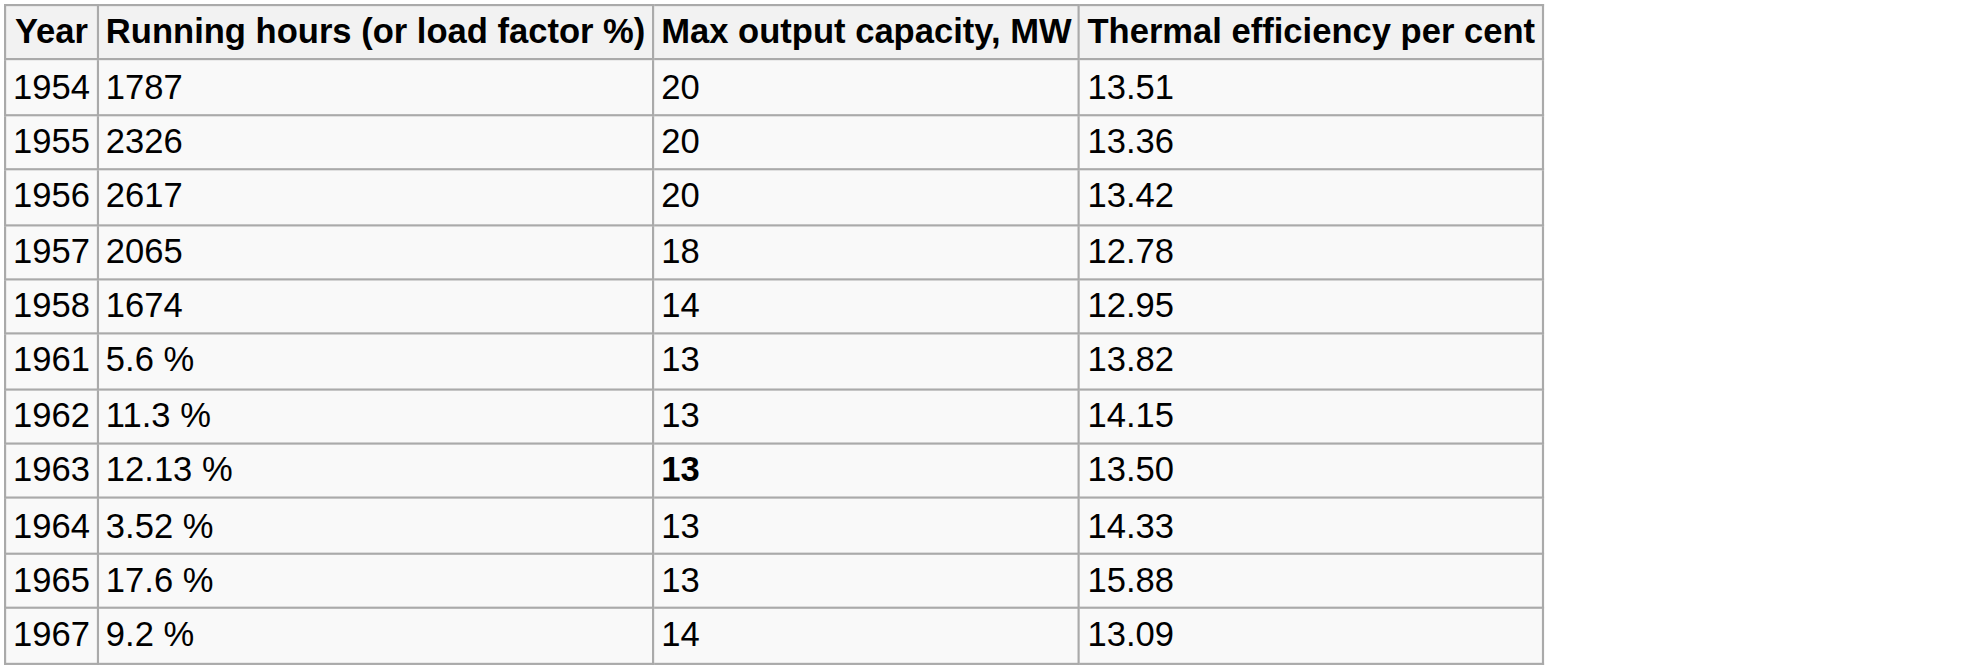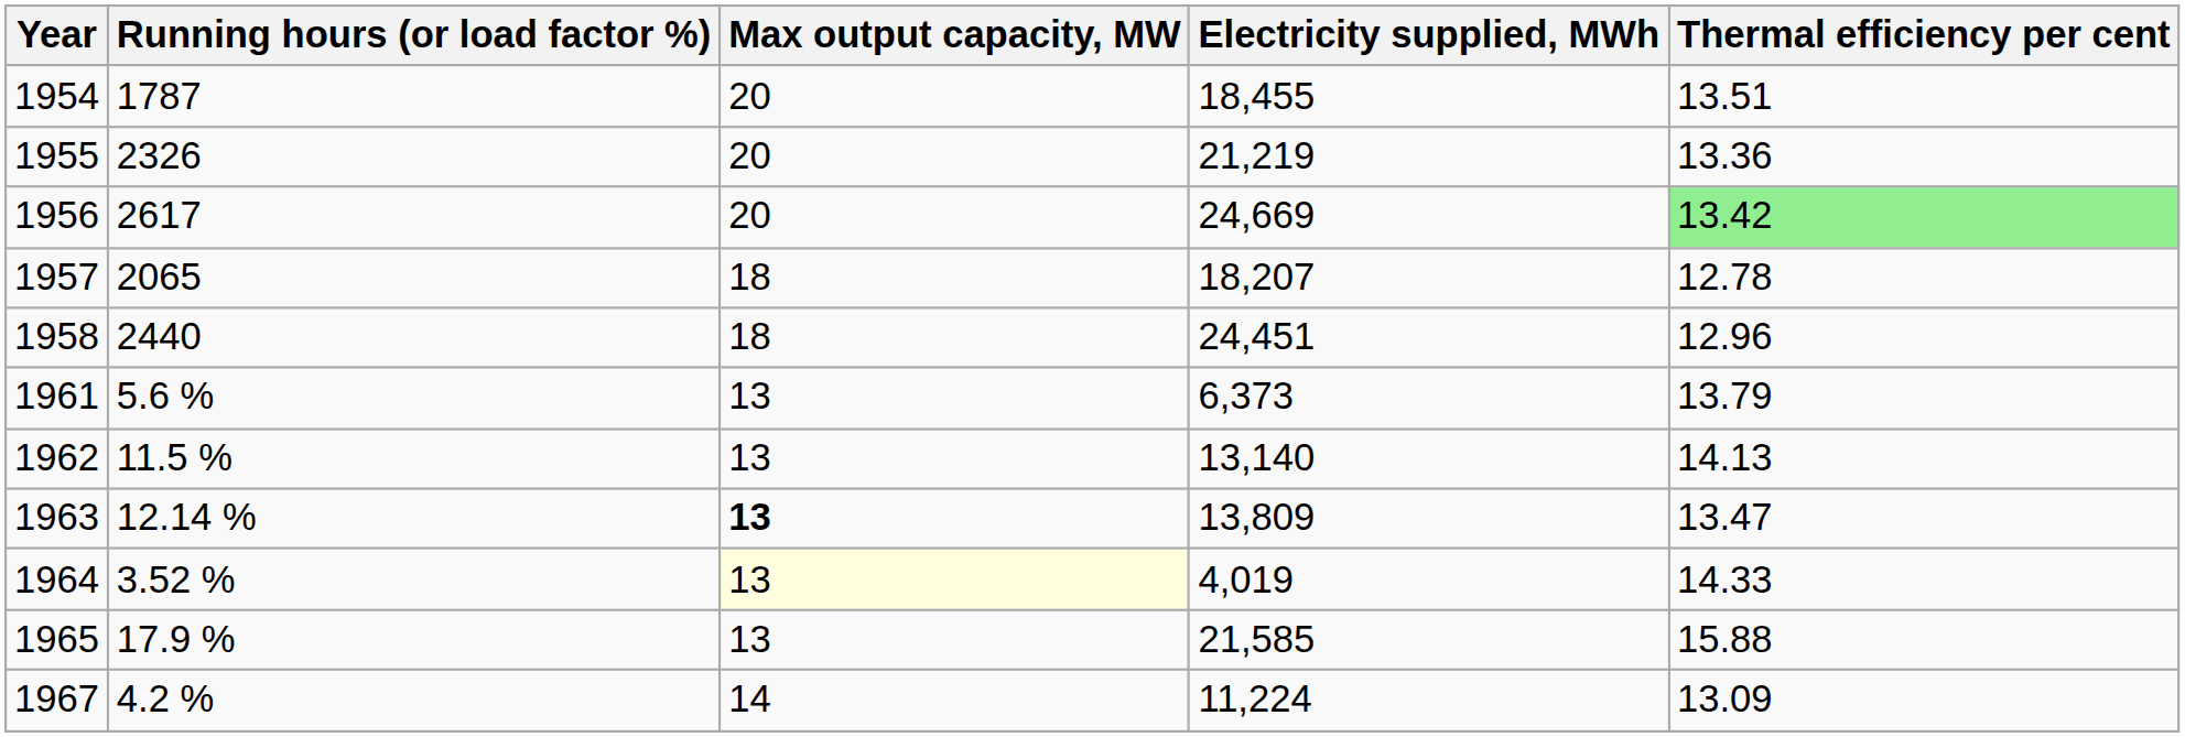+ column: Electricity supplied, MWh | 18,455 | 21,219 | 24,669 | 18,207 | 24,451 | 6,373 | 13,140 | 13,809 | 4,019 | 21,585 | 11,224
1956 | Thermal efficiency per cent: no background -> lightgreen background
1958 | Running hours (or load factor %): 1674 -> 2440
1958 | Max output capacity, MW: 14 -> 18
1958 | Thermal efficiency per cent: 12.95 -> 12.96
1961 | Thermal efficiency per cent: 13.82 -> 13.79
1962 | Running hours (or load factor %): 11.3 % -> 11.5 %
1962 | Thermal efficiency per cent: 14.15 -> 14.13
1963 | Running hours (or load factor %): 12.13 % -> 12.14 %
1963 | Thermal efficiency per cent: 13.50 -> 13.47
1964 | Max output capacity, MW: no background -> lightyellow background
1965 | Running hours (or load factor %): 17.6 % -> 17.9 %
1967 | Running hours (or load factor %): 9.2 % -> 4.2 %
